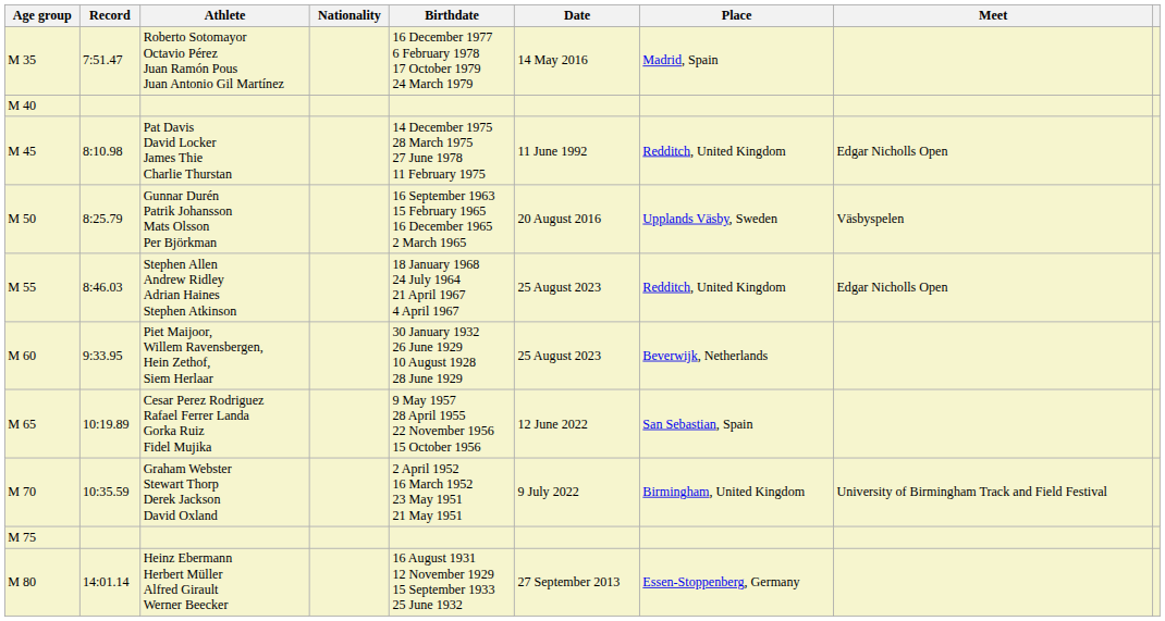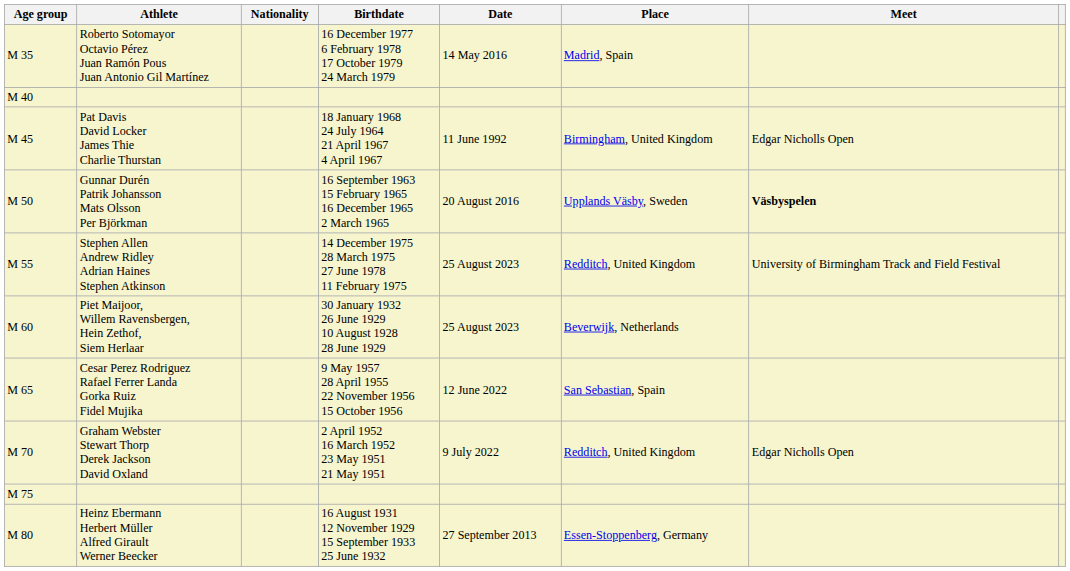- column: Record | 7:51.47 | 8:10.98 | 8:25.79 | 8:46.03 | 9:33.95 | 10:19.89 | 10:35.59 | 14:01.14
Pat Davis David Locker James Thie Charlie Thurstan | Birthdate: 14 December 1975 28 March 1975 27 June 1978 11 February 1975 -> 18 January 1968 24 July 1964 21 April 1967 4 April 1967
Pat Davis David Locker James Thie Charlie Thurstan | Place: Redditch, United Kingdom -> Birmingham, United Kingdom
Gunnar Durén Patrik Johansson Mats Olsson Per Björkman | Meet: normal -> bold
Stephen Allen Andrew Ridley Adrian Haines Stephen Atkinson | Birthdate: 18 January 1968 24 July 1964 21 April 1967 4 April 1967 -> 14 December 1975 28 March 1975 27 June 1978 11 February 1975
Stephen Allen Andrew Ridley Adrian Haines Stephen Atkinson | Meet: Edgar Nicholls Open -> University of Birmingham Track and Field Festival
Graham Webster Stewart Thorp Derek Jackson David Oxland | Place: Birmingham, United Kingdom -> Redditch, United Kingdom
Graham Webster Stewart Thorp Derek Jackson David Oxland | Meet: University of Birmingham Track and Field Festival -> Edgar Nicholls Open
